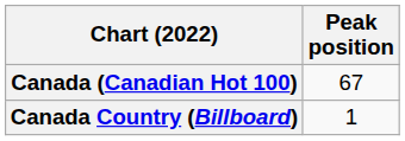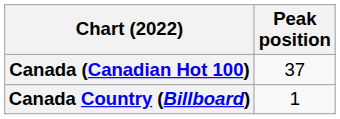Canada (Canadian Hot 100) | Peak position: 67 -> 37
